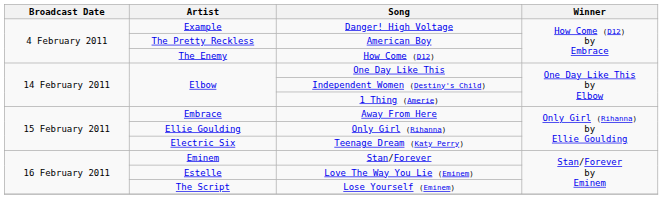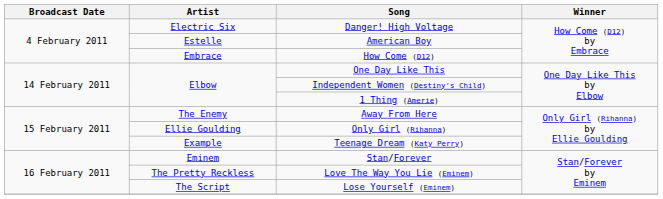Danger! High Voltage | Artist: Example -> Electric Six
American Boy | Artist: The Pretty Reckless -> Estelle
How Come (D12) | Artist: The Enemy -> Embrace
Away From Here | Artist: Embrace -> The Enemy
Teenage Dream (Katy Perry) | Artist: Electric Six -> Example
Love The Way You Lie (Eminem) | Artist: Estelle -> The Pretty Reckless
